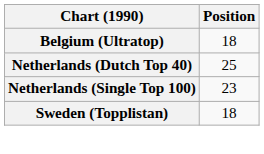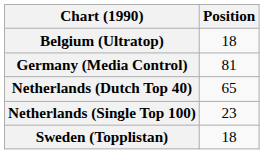+ row: Germany (Media Control) | 81
Netherlands (Dutch Top 40) | Position: 25 -> 65
